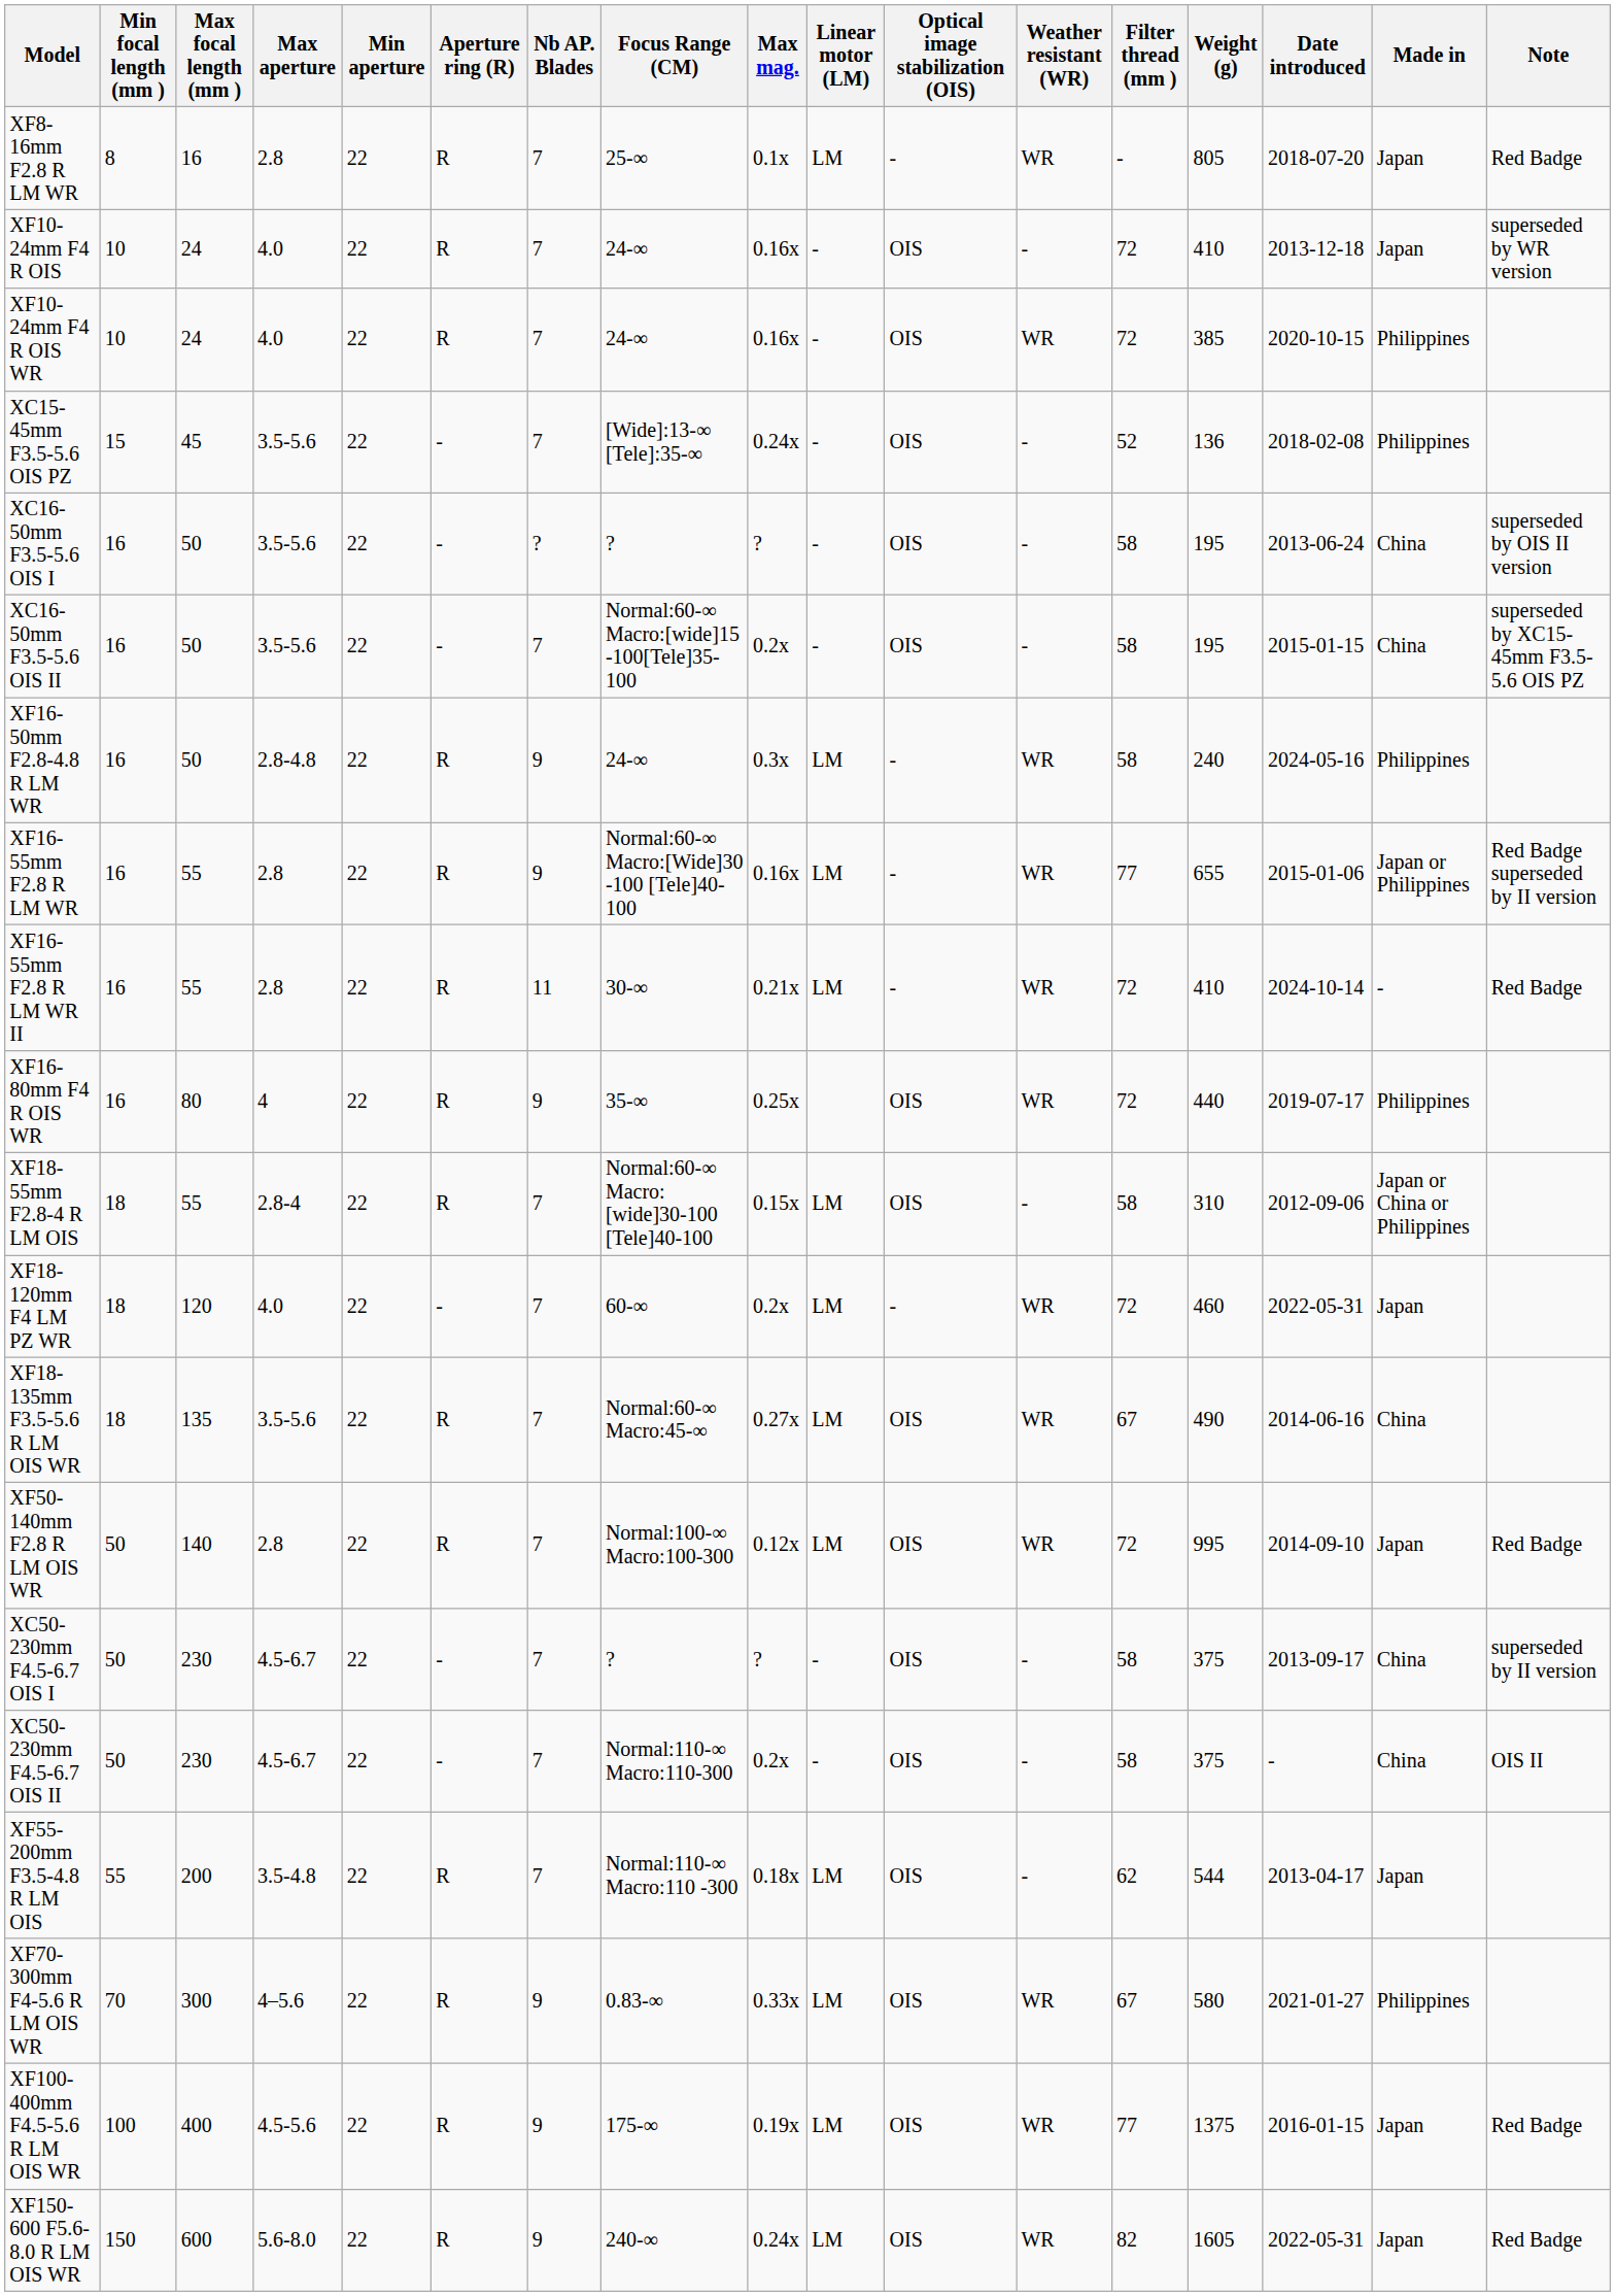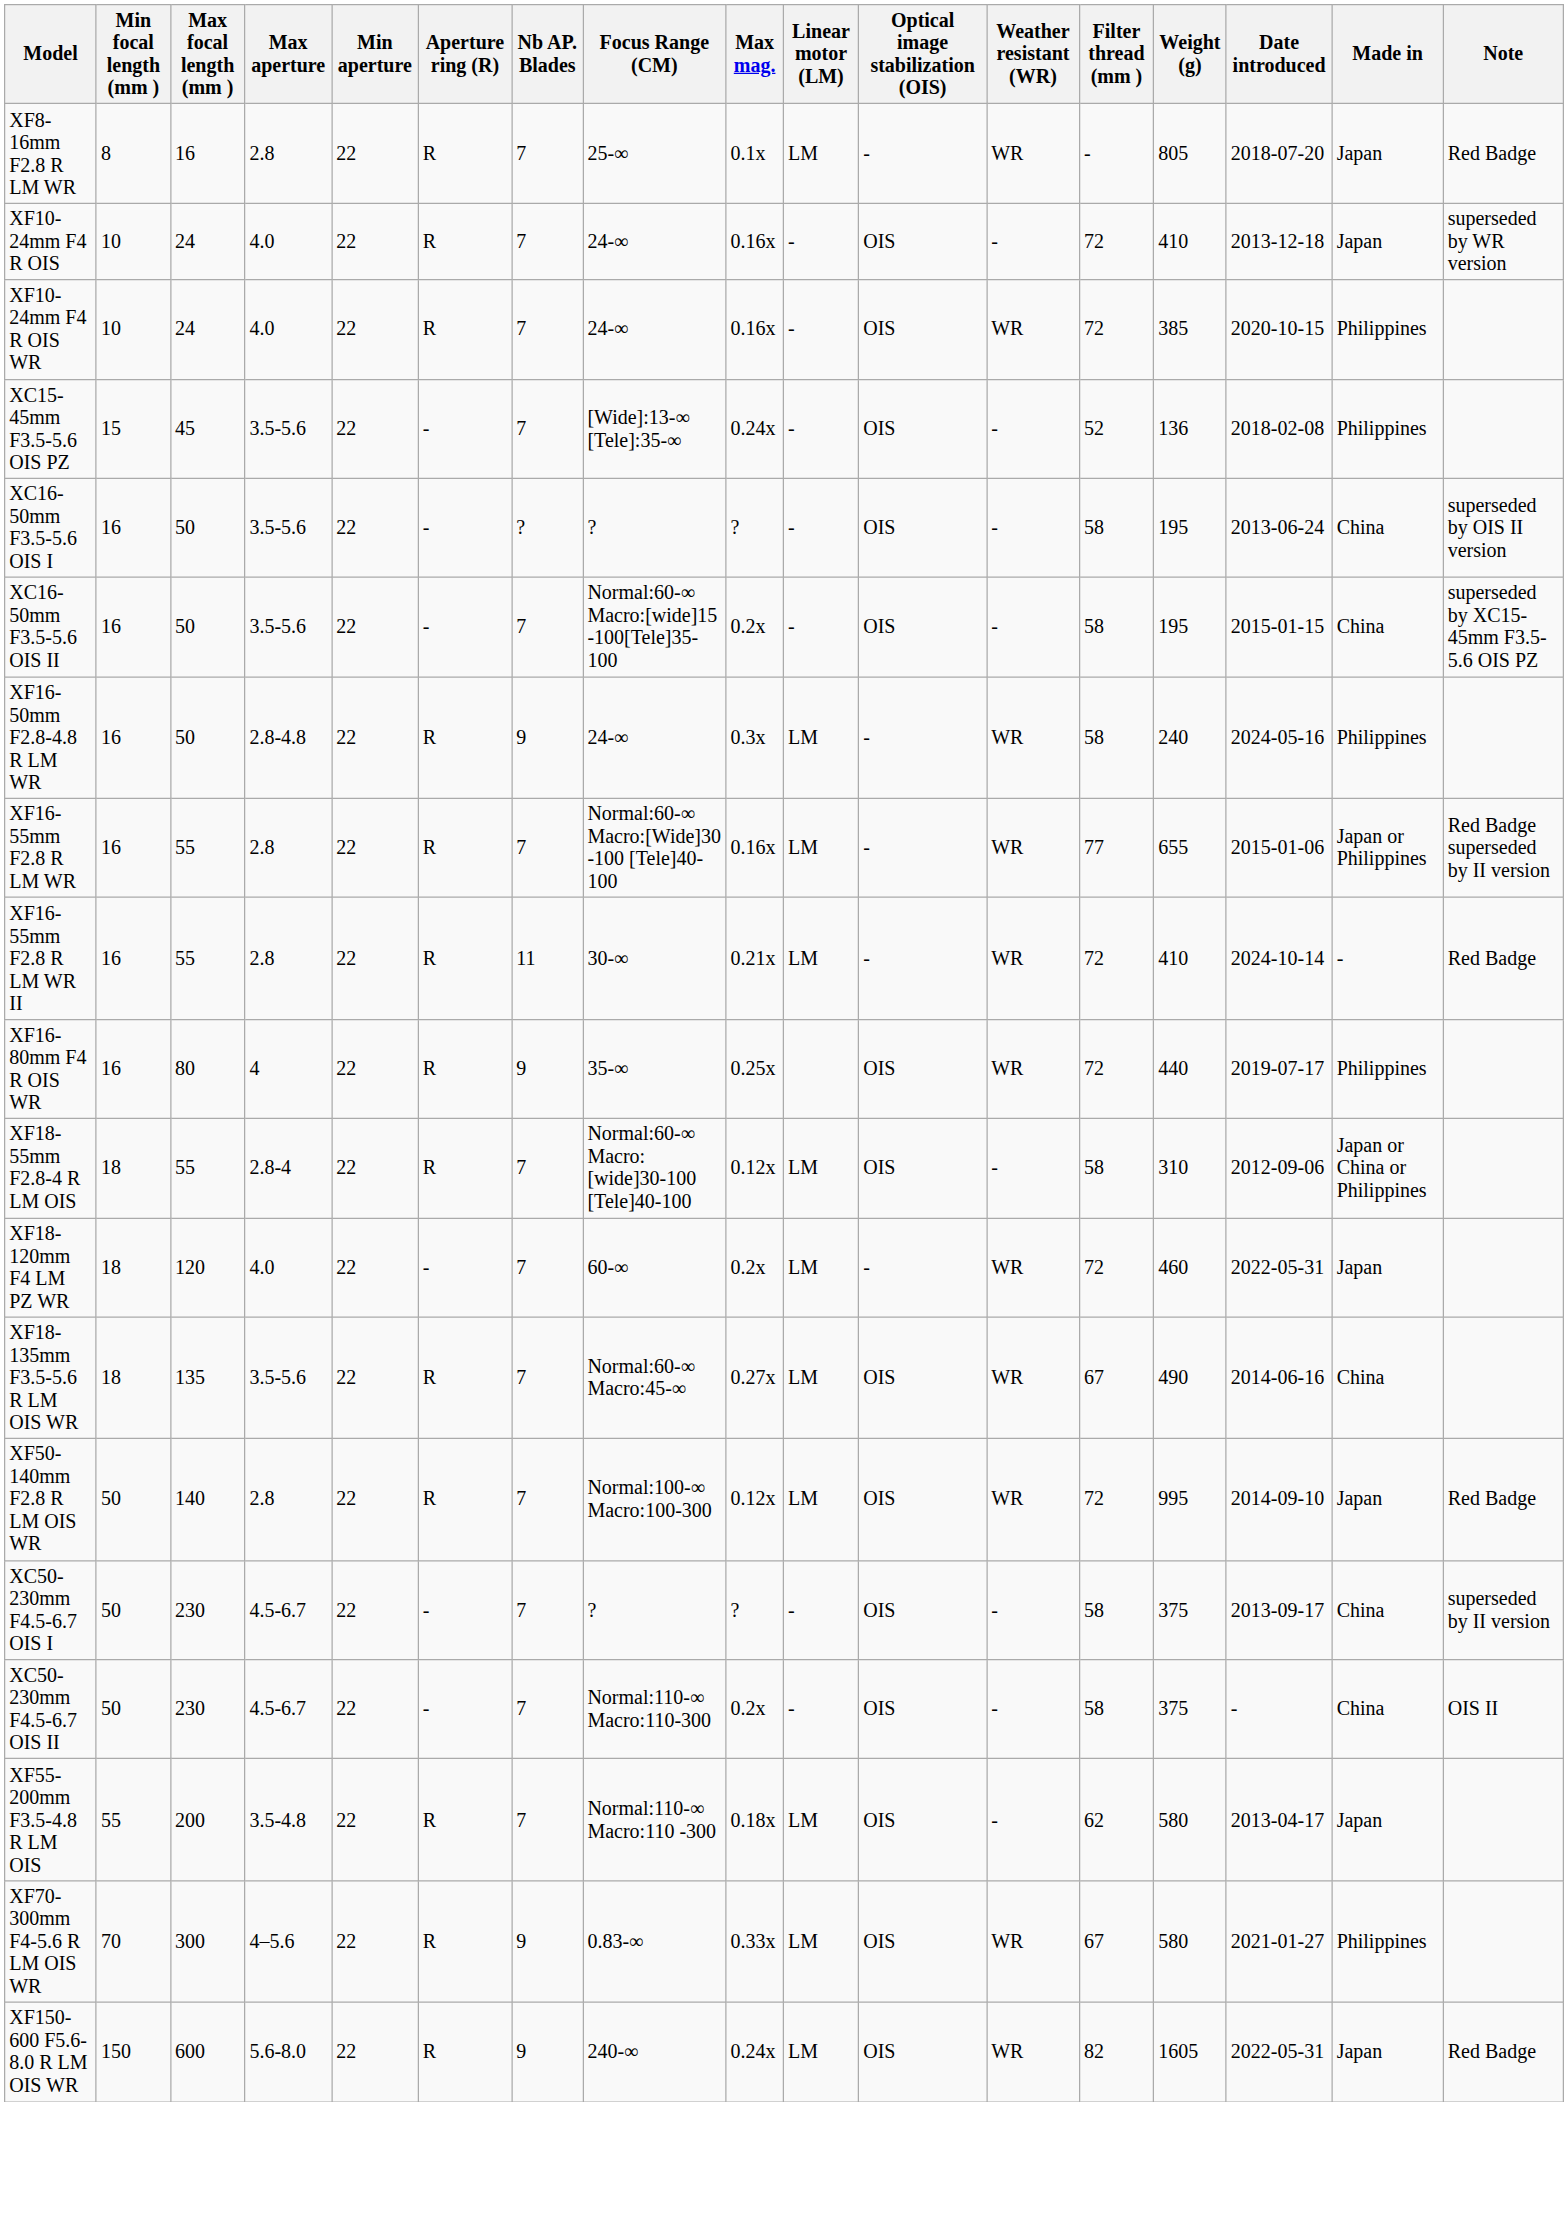XF16-55mm F2.8 R LM WR | Nb AP. Blades: 9 -> 7
XF18-55mm F2.8-4 R LM OIS | Max mag.: 0.15x -> 0.12x
XF55-200mm F3.5-4.8 R LM OIS | Weight (g): 544 -> 580
- row: XF100-400mm F4.5-5.6 R LM OIS WR | 100 | 400 | 4.5-5.6 | 22 | R | 9 | 175-∞ | 0.19x | LM | OIS | WR | 77 | 1375 | 2016-01-15 | Japan | Red Badge
